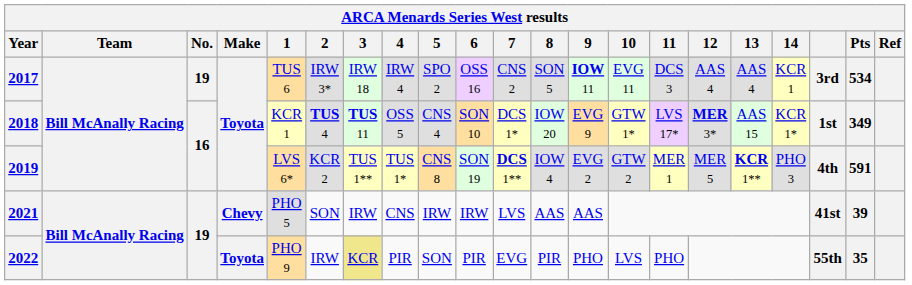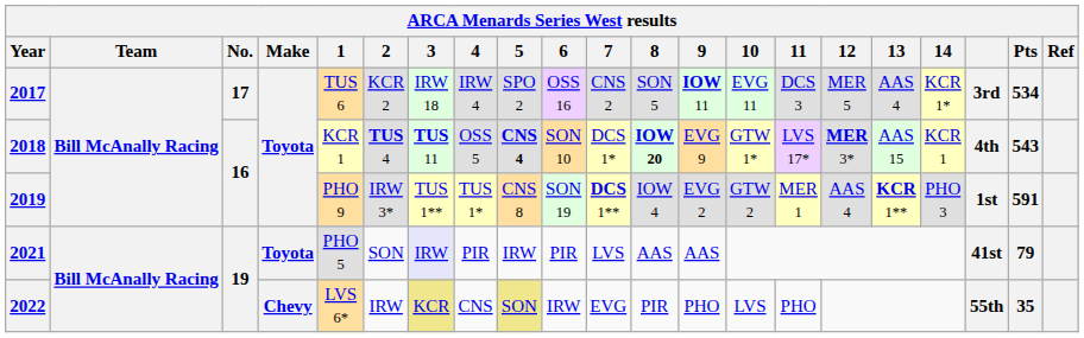2017 | No.: 19 -> 17
2017 | 2: IRW 3* -> KCR 2
2017 | 12: AAS 4 -> MER 5
2017 | 14: KCR 1 -> KCR 1*
2018 | 5: normal -> bold
2018 | 8: normal -> bold
2018 | 14: KCR 1* -> KCR 1
2018 | column 19: 1st -> 4th
2018 | Pts: 349 -> 543
2019 | 1: LVS 6* -> PHO 9
2019 | 2: KCR 2 -> IRW 3*
2019 | 12: MER 5 -> AAS 4
2019 | column 19: 4th -> 1st
2021 | Make: Chevy -> Toyota
2021 | 3: no background -> lavender background
2021 | 4: CNS -> PIR
2021 | 6: IRW -> PIR
2021 | Pts: 39 -> 79
2022 | Make: Toyota -> Chevy
2022 | 1: PHO 9 -> LVS 6*
2022 | 4: PIR -> CNS
2022 | 5: no background -> khaki background
2022 | 6: PIR -> IRW
